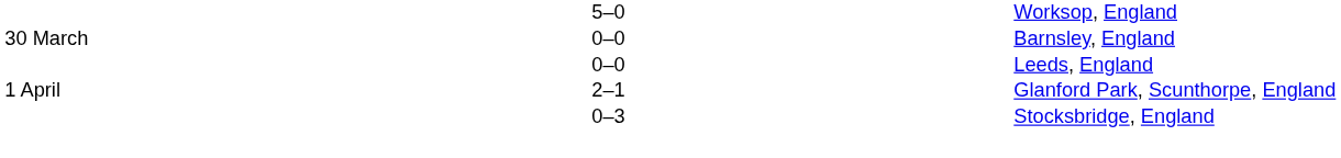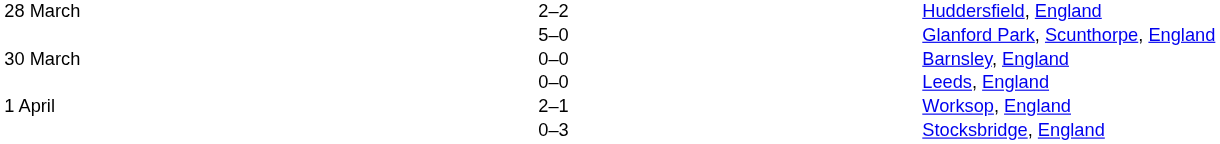+ row: 28 March | 2–2 | Huddersfield, England
5–0 | column 5: Worksop, England -> Glanford Park, Scunthorpe, England
2–1 | column 5: Glanford Park, Scunthorpe, England -> Worksop, England
